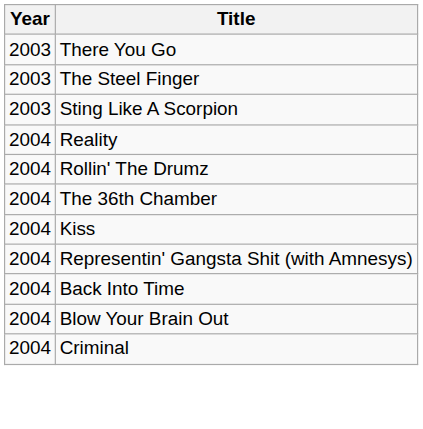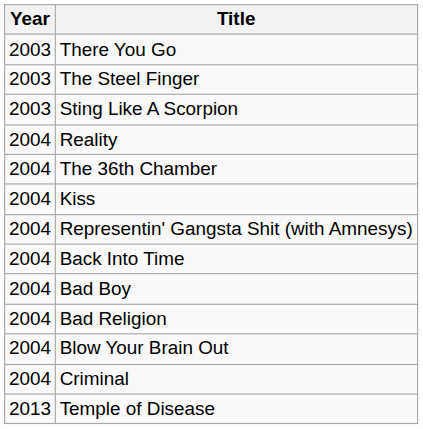- row: 2004 | Rollin' The Drumz
+ row: 2004 | Bad Boy
+ row: 2004 | Bad Religion
+ row: 2013 | Temple of Disease
